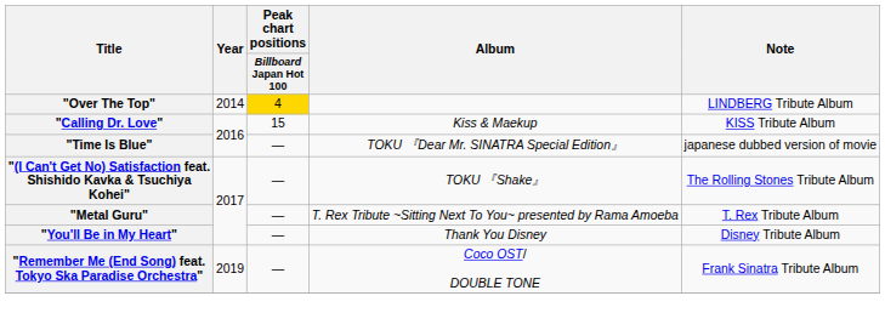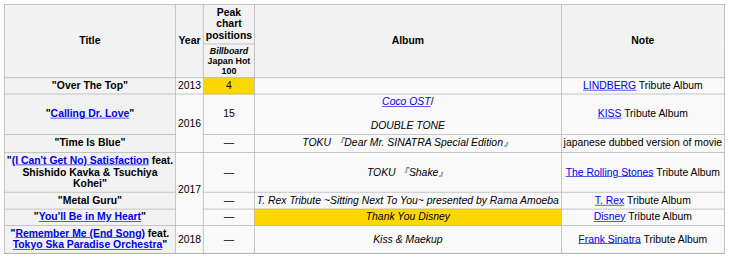"Over The Top" | Year: 2014 -> 2013
"Calling Dr. Love" | Album: Kiss & Maekup -> Coco OST/ DOUBLE TONE
"You'll Be in My Heart" | Album: no background -> gold background
"Remember Me (End Song) feat. Tokyo Ska Paradise Orchestra" | Year: 2019 -> 2018
"Remember Me (End Song) feat. Tokyo Ska Paradise Orchestra" | Album: Coco OST/ DOUBLE TONE -> Kiss & Maekup
